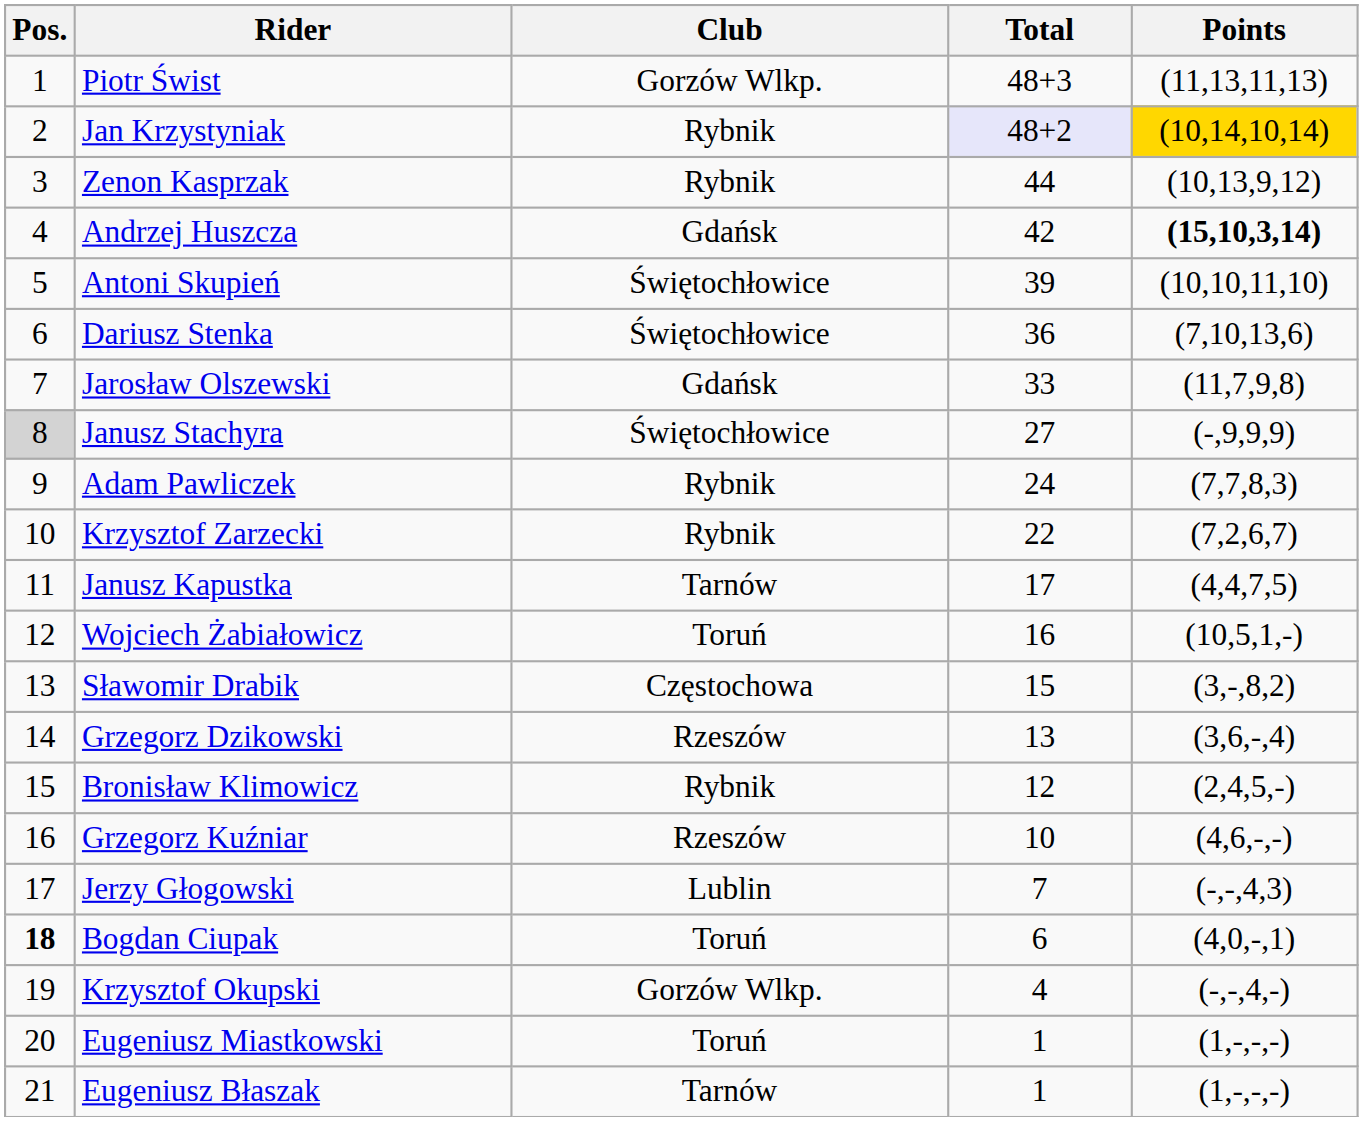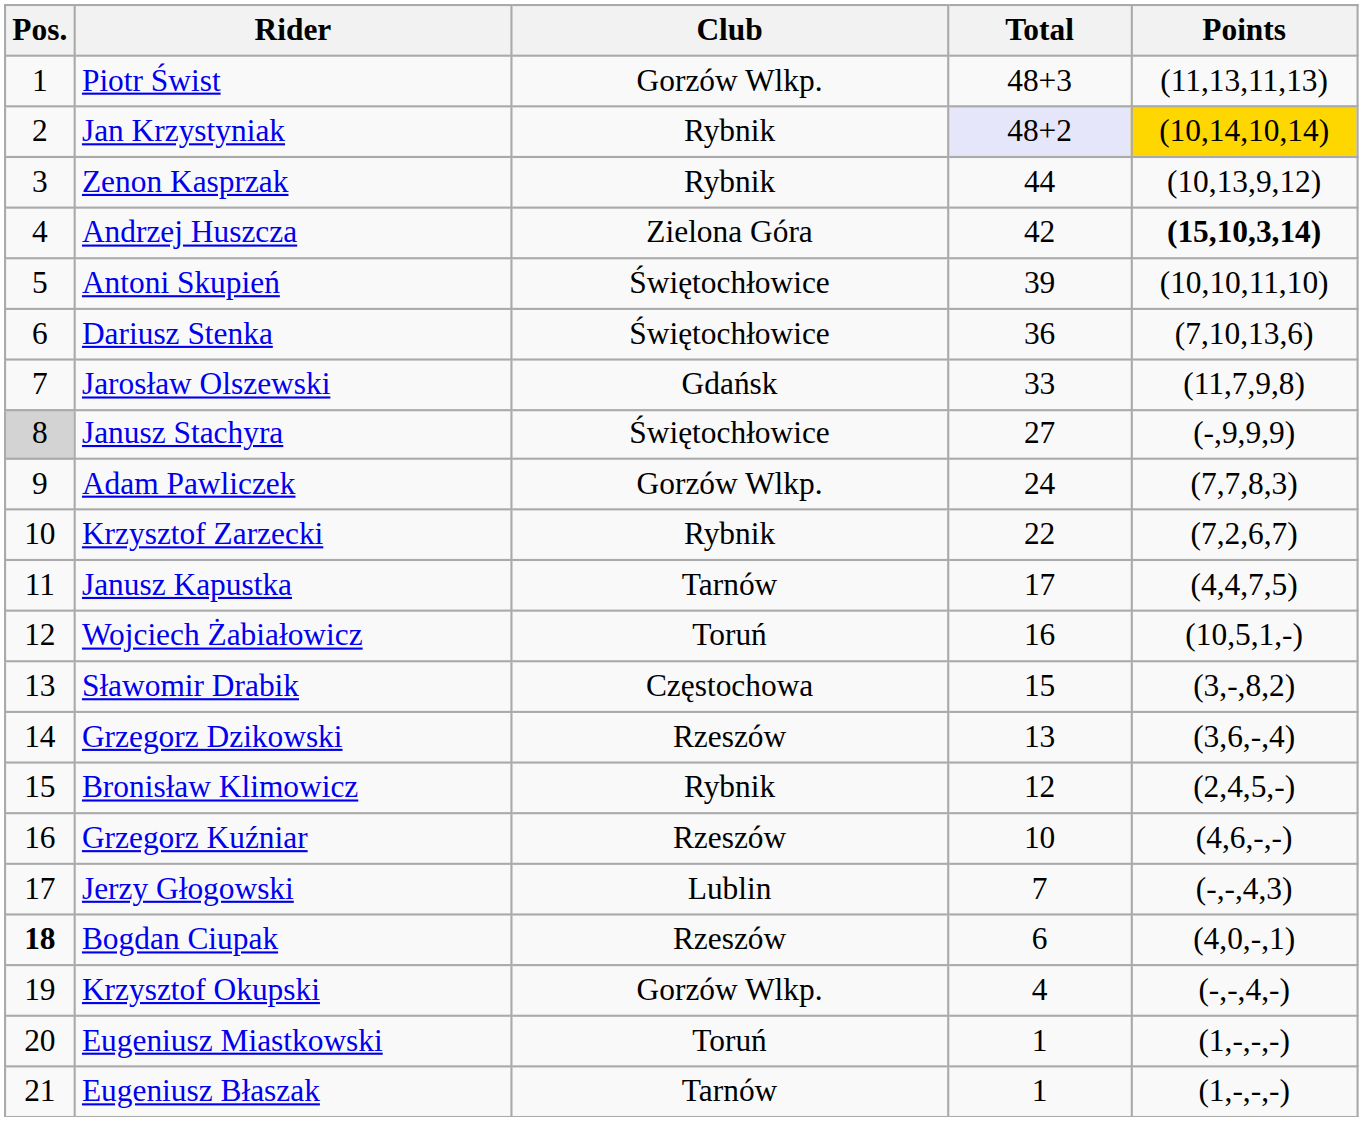Andrzej Huszcza | Club: Gdańsk -> Zielona Góra
Adam Pawliczek | Club: Rybnik -> Gorzów Wlkp.
Bogdan Ciupak | Club: Toruń -> Rzeszów
